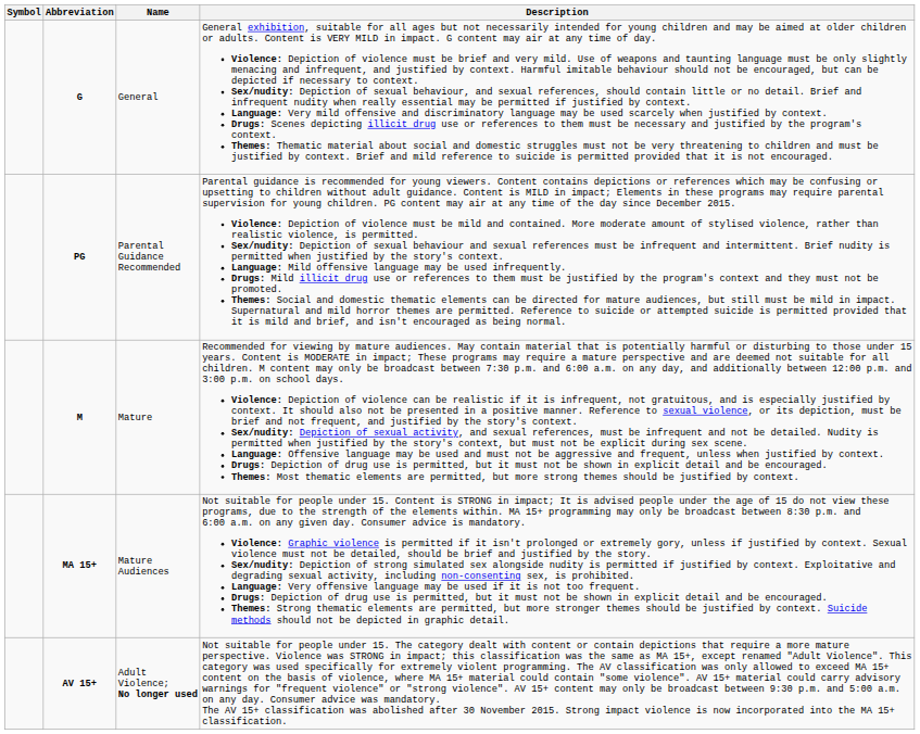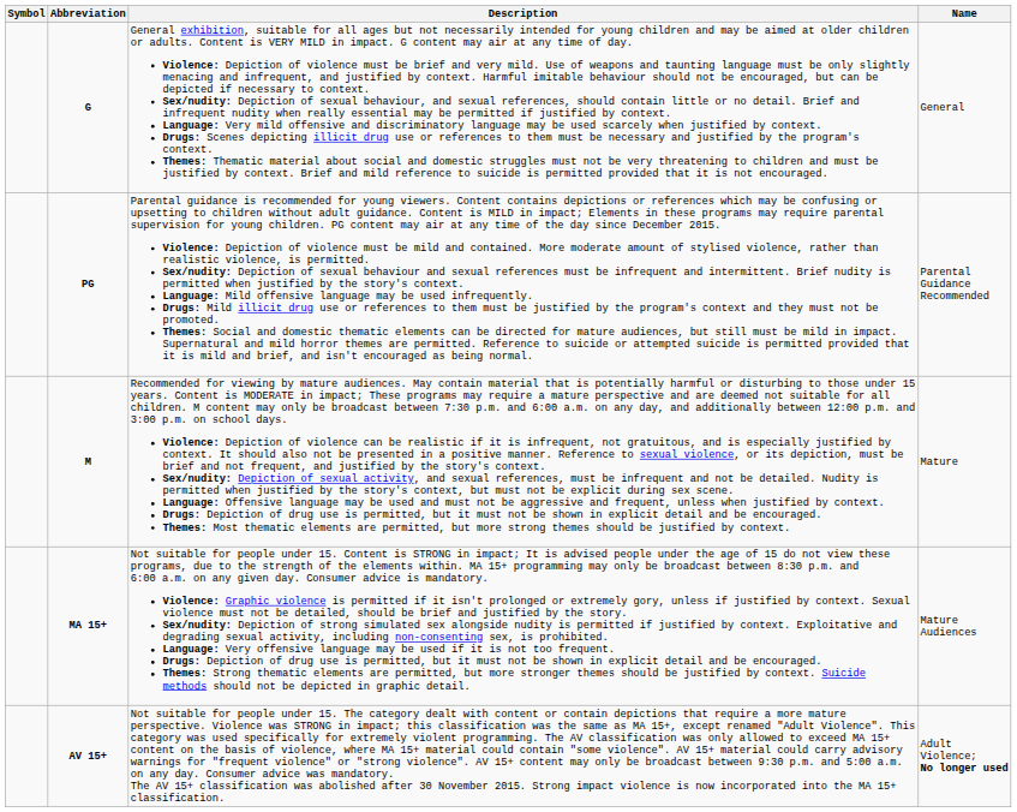columns swapped: Name <-> Description
